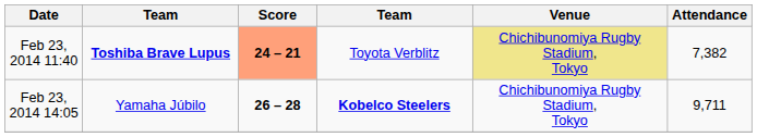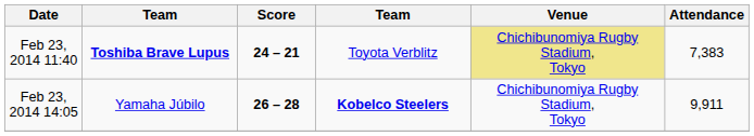Feb 23, 2014 11:40 | Score: lightsalmon background -> no background
Feb 23, 2014 11:40 | Attendance: 7,382 -> 7,383
Feb 23, 2014 14:05 | Attendance: 9,711 -> 9,911
